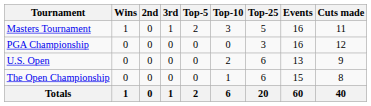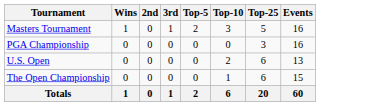- column: Cuts made | 11 | 12 | 9 | 8 | 40
